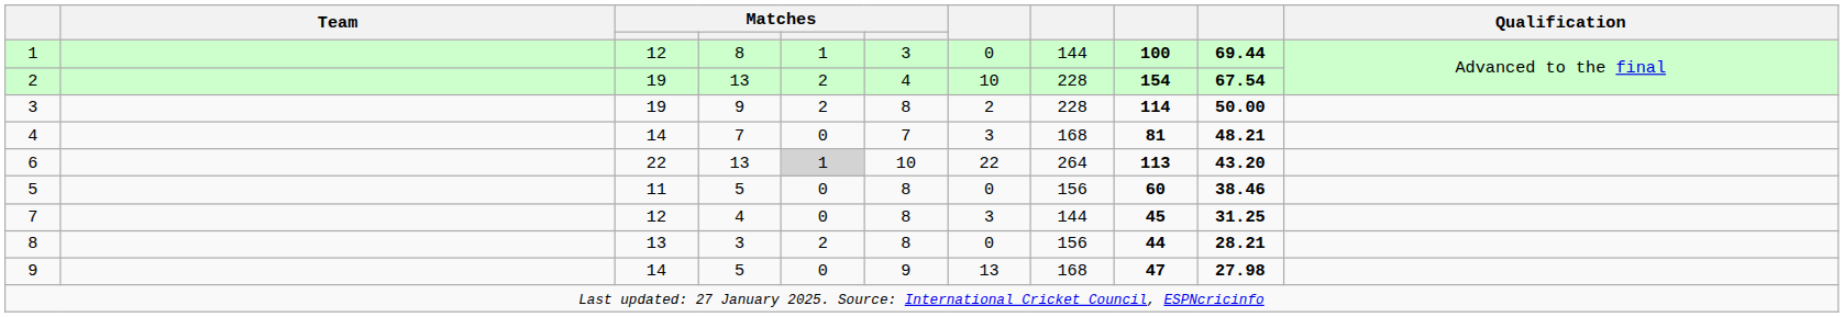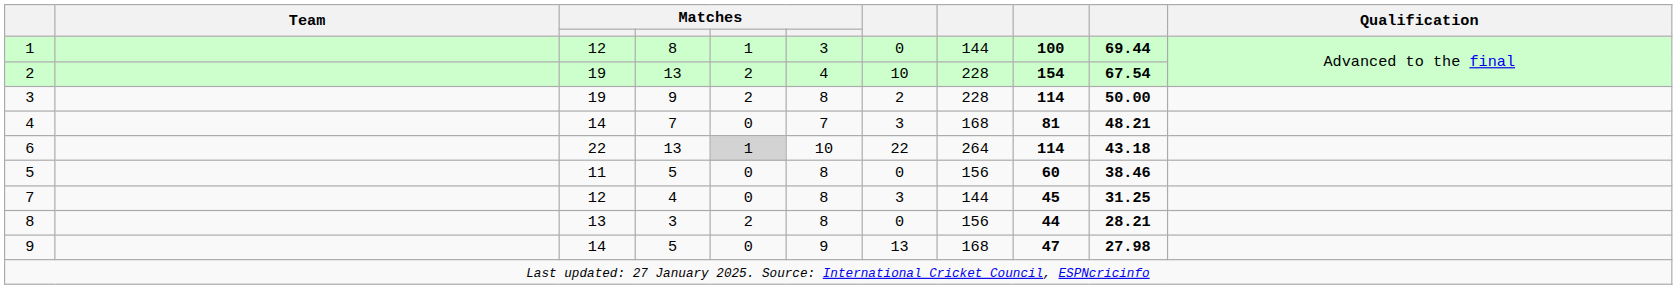6 | column 9: 113 -> 114
6 | column 10: 43.20 -> 43.18
